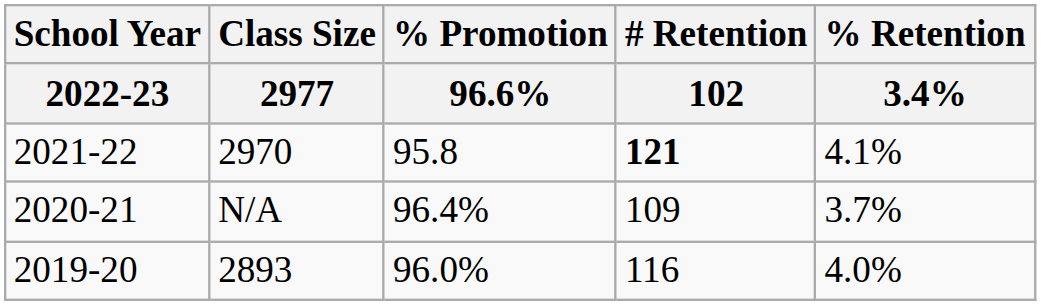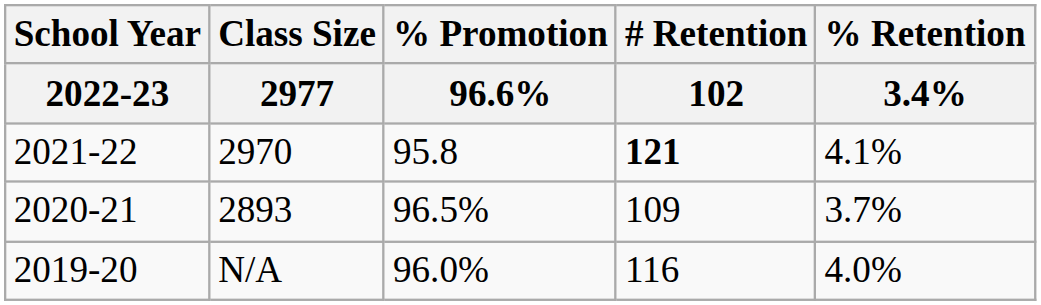2020-21 | Class Size / 2977: N/A -> 2893
2020-21 | % Promotion / 96.6%: 96.4% -> 96.5%
2019-20 | Class Size / 2977: 2893 -> N/A
